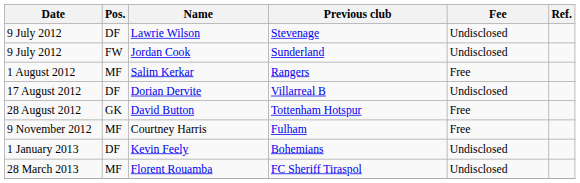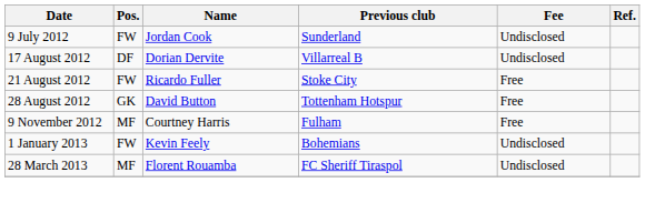- row: 9 July 2012 | DF | Lawrie Wilson | Stevenage | Undisclosed
- row: 1 August 2012 | MF | Salim Kerkar | Rangers | Free
+ row: 21 August 2012 | FW | Ricardo Fuller | Stoke City | Free
Kevin Feely | Pos.: DF -> FW
